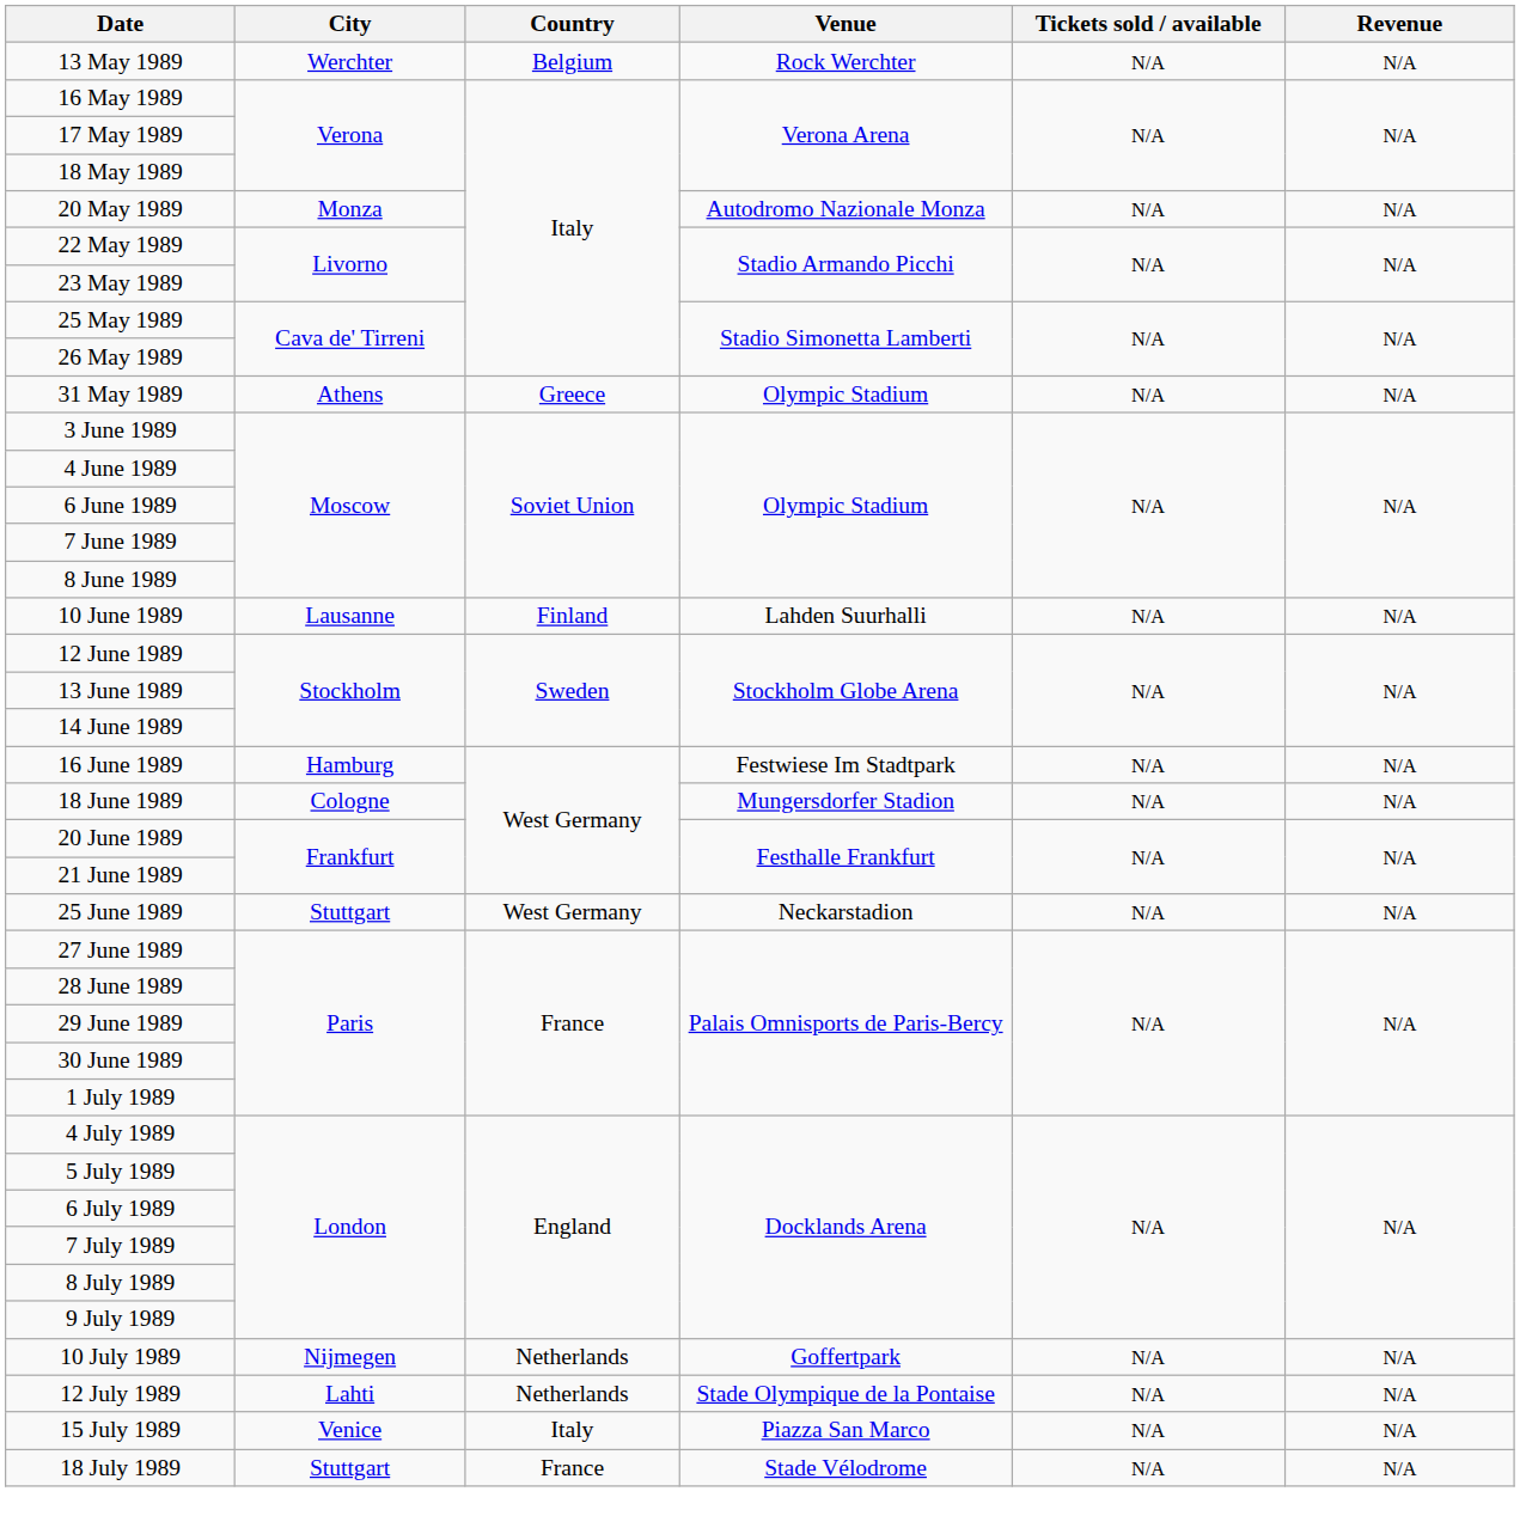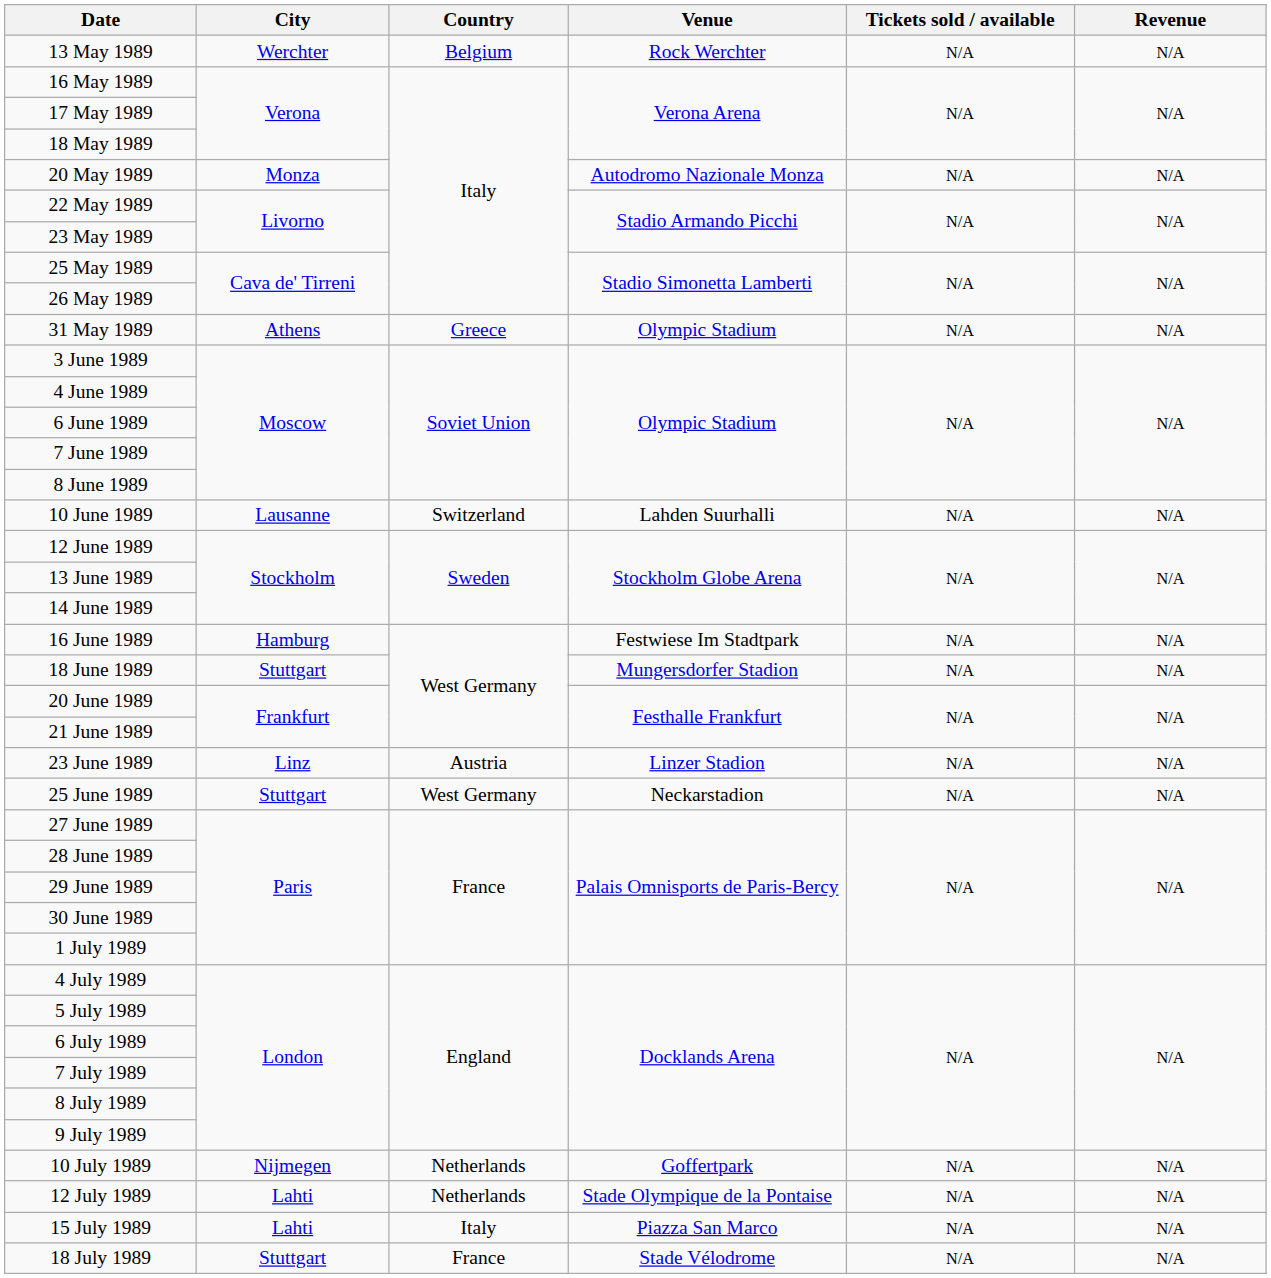10 June 1989 | Country: Finland -> Switzerland
18 June 1989 | City: Cologne -> Stuttgart
+ row: 23 June 1989 | Linz | Austria | Linzer Stadion | N/A | N/A
15 July 1989 | City: Venice -> Lahti
